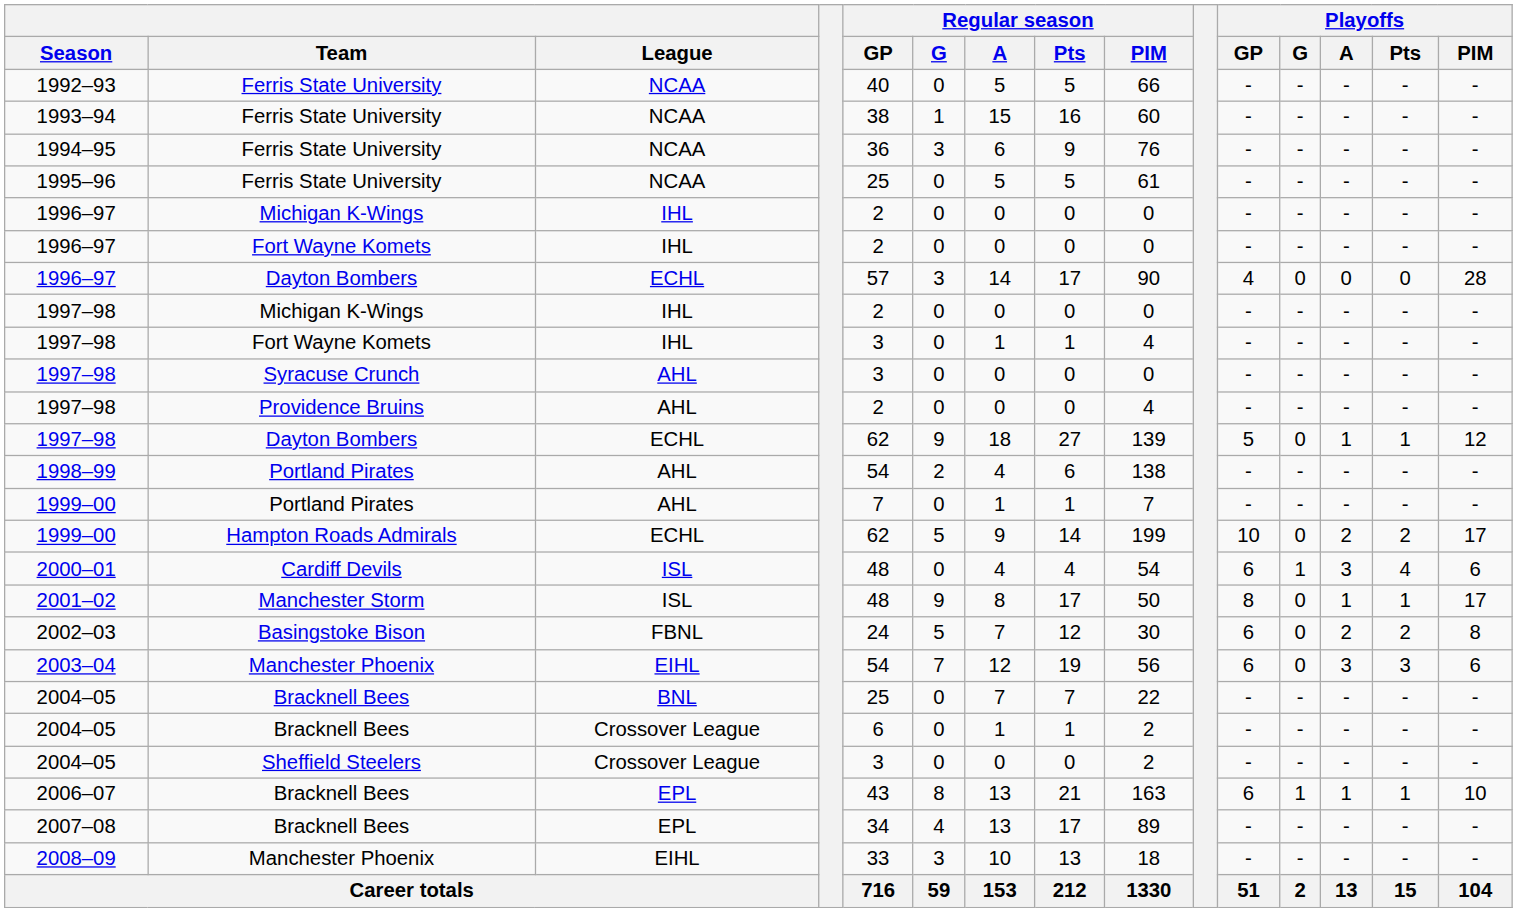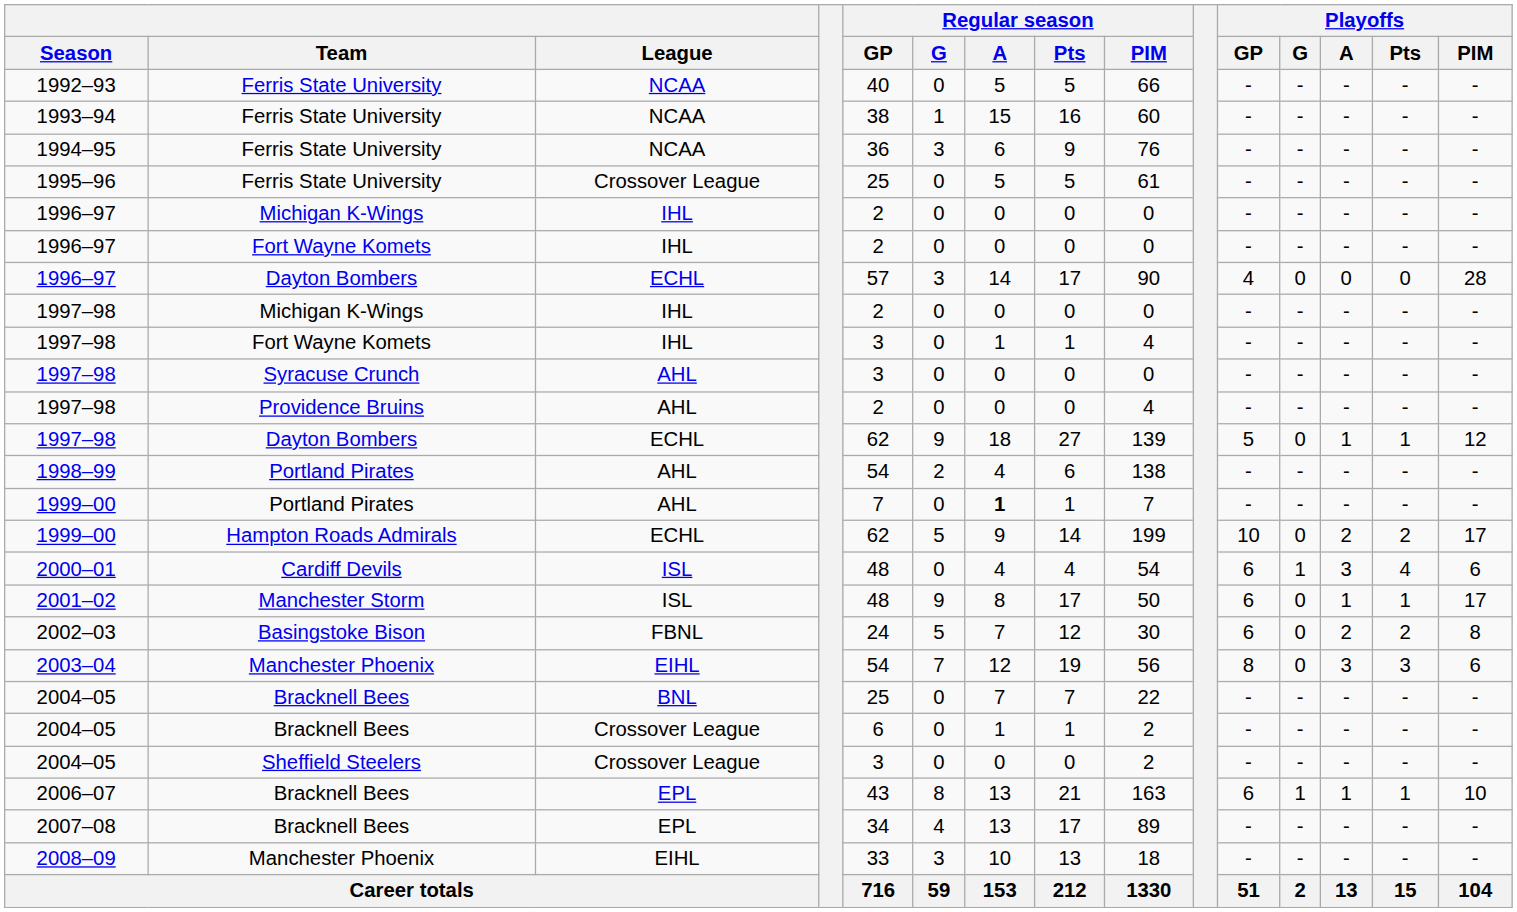1995–96 | League: NCAA -> Crossover League
1999–00 / Portland Pirates | Regular season / A: normal -> bold
2001–02 | Playoffs / GP: 8 -> 6
2003–04 | Playoffs / GP: 6 -> 8
